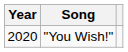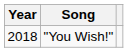"You Wish!" | Year: 2020 -> 2018
